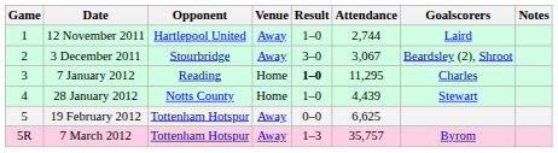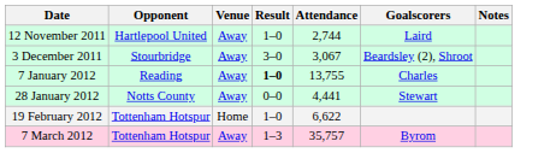- column: Game | 1 | 2 | 3 | 4 | 5 | 5R
7 January 2012 | Venue: Home -> Away
7 January 2012 | Attendance: 11,295 -> 13,755
28 January 2012 | Venue: Home -> Away
28 January 2012 | Result: 1–0 -> 0–0
28 January 2012 | Attendance: 4,439 -> 4,441
19 February 2012 | Venue: Away -> Home
19 February 2012 | Result: 0–0 -> 1–0
19 February 2012 | Attendance: 6,625 -> 6,622
